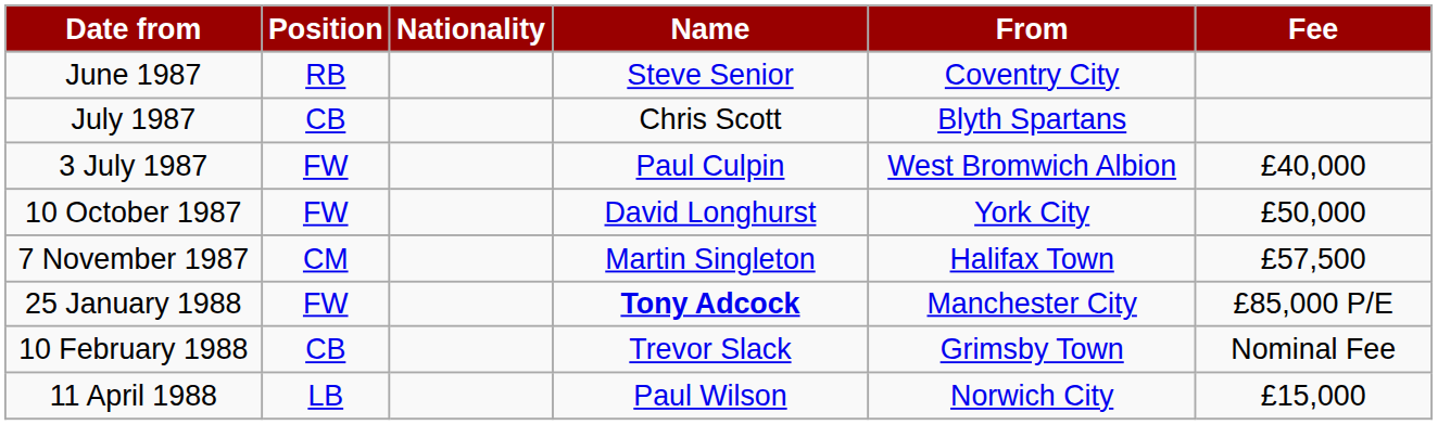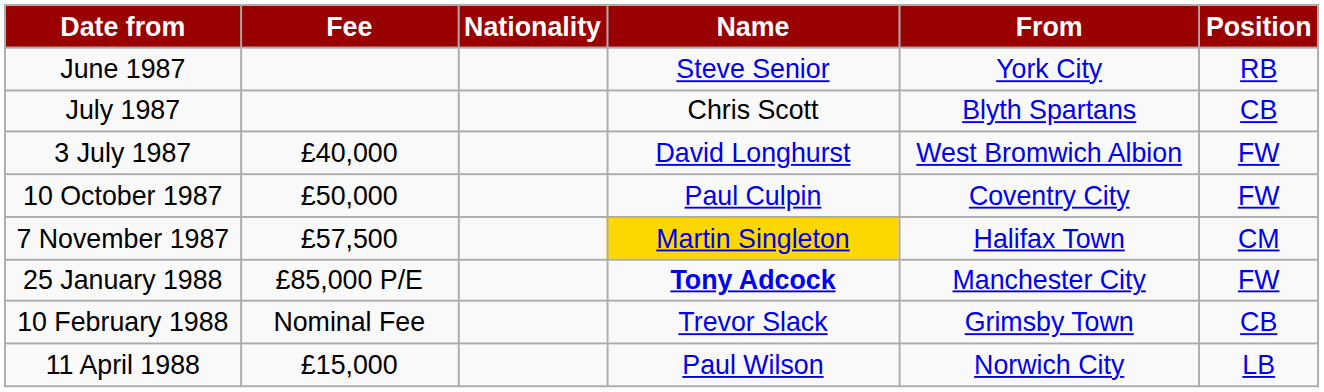columns swapped: Position <-> Fee
June 1987 | From: Coventry City -> York City
3 July 1987 | Name: Paul Culpin -> David Longhurst
10 October 1987 | Name: David Longhurst -> Paul Culpin
10 October 1987 | From: York City -> Coventry City
7 November 1987 | Name: no background -> gold background
